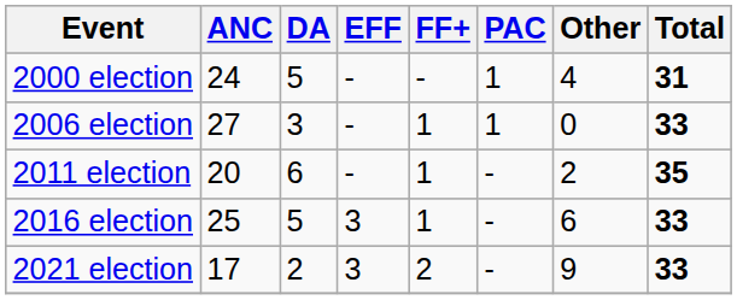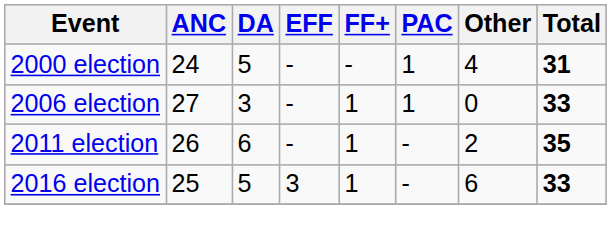2011 election | ANC: 20 -> 26
- row: 2021 election | 17 | 2 | 3 | 2 | - | 9 | 33
